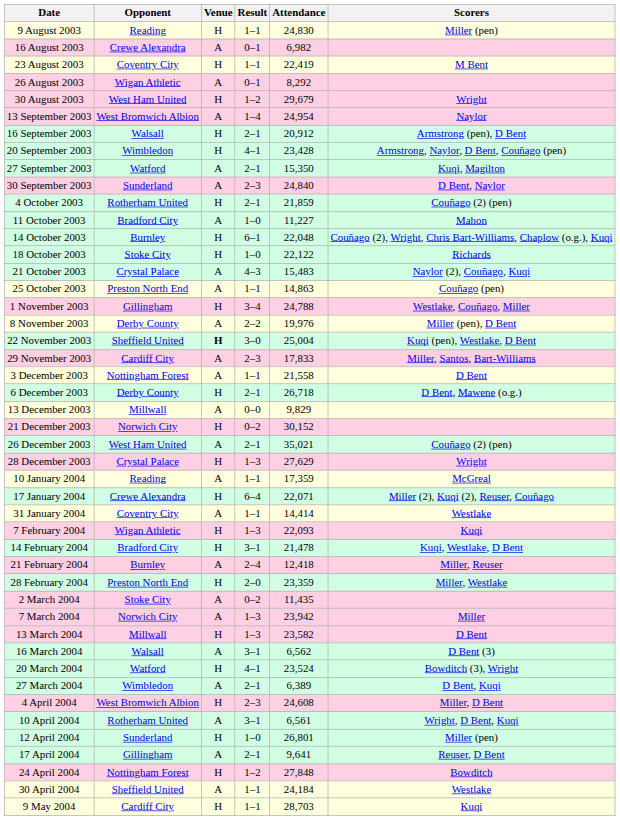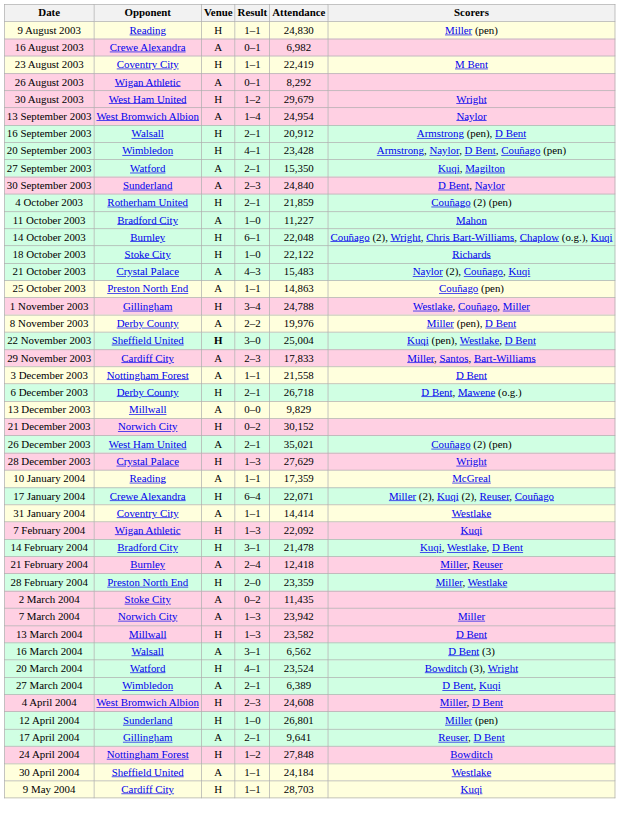7 February 2004 | Attendance: 22,093 -> 22,092
- row: 10 April 2004 | Rotherham United | A | 3–1 | 6,561 | Wright, D Bent, Kuqi
